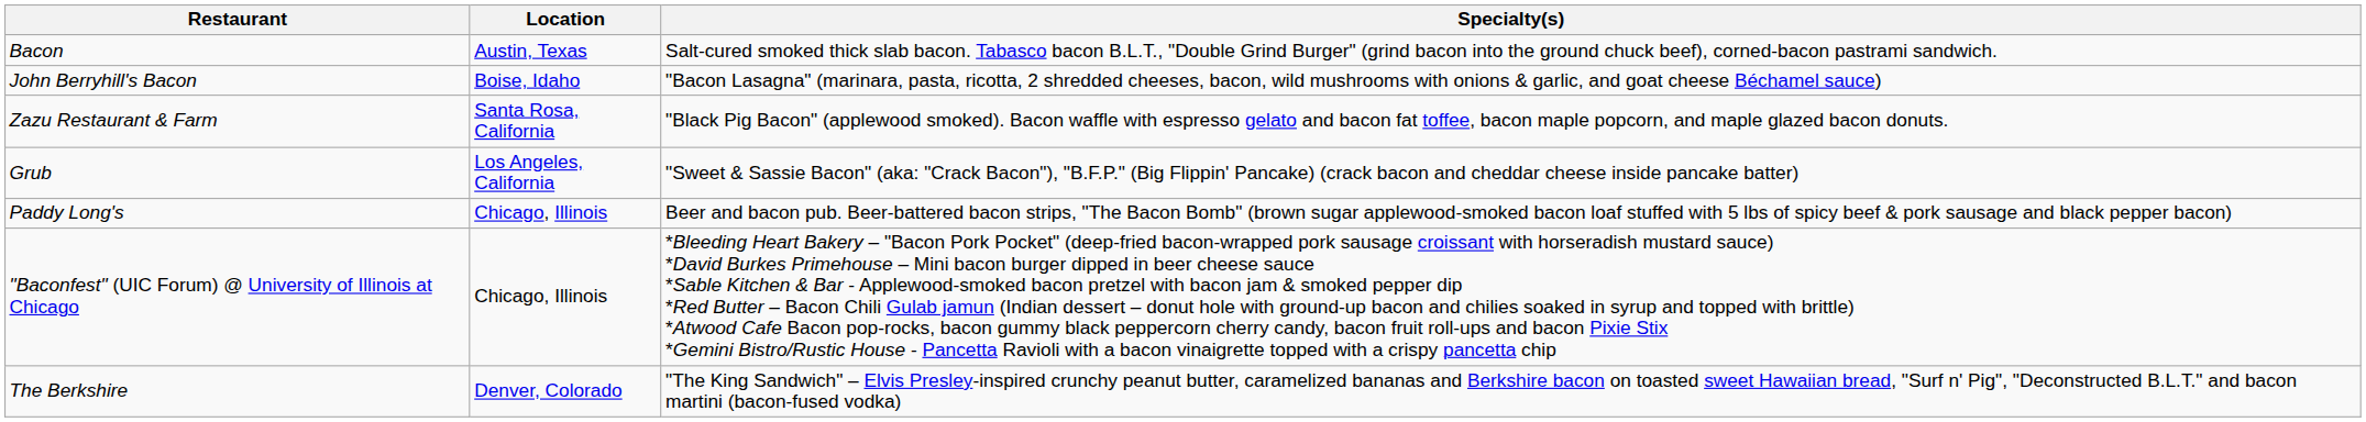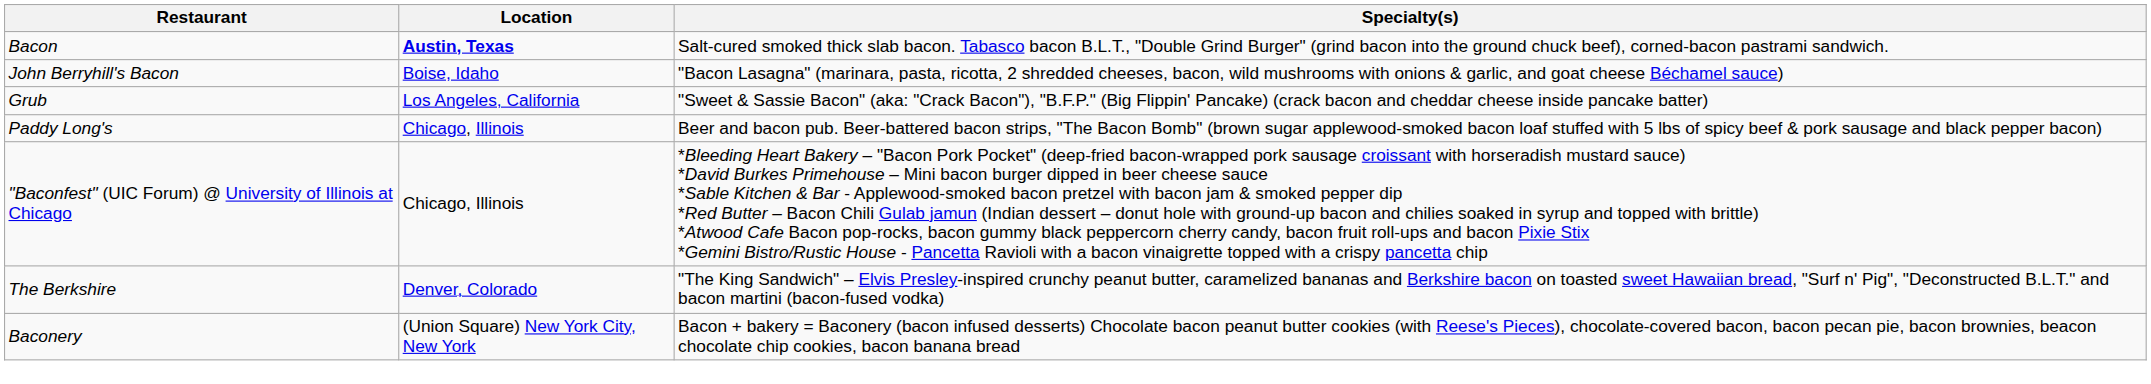Bacon | Location: normal -> bold
- row: Zazu Restaurant & Farm | Santa Rosa, California | "Black Pig Bacon" (applewood smoked). Bacon waffle with espresso gelato and bacon fat toffee, bacon maple popcorn, and maple glazed bacon donuts.
+ row: Baconery | (Union Square) New York City, New York | Bacon + bakery = Baconery (bacon infused desserts) Chocolate bacon peanut butter cookies (with Reese's Pieces), chocolate-covered bacon, bacon pecan pie, bacon brownies, beacon chocolate chip cookies, bacon banana bread
